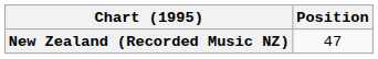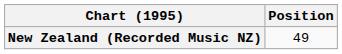New Zealand (Recorded Music NZ) | Position: 47 -> 49
